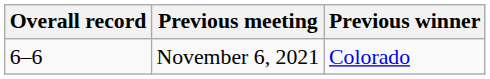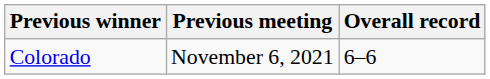columns swapped: Overall record <-> Previous winner
